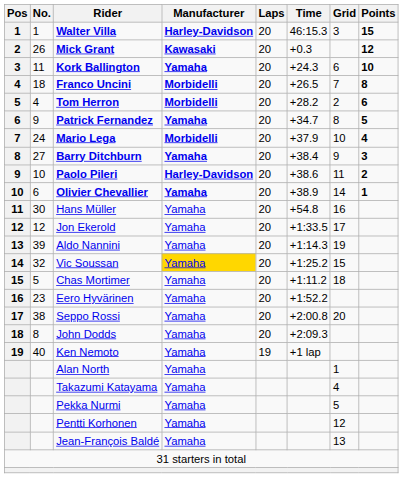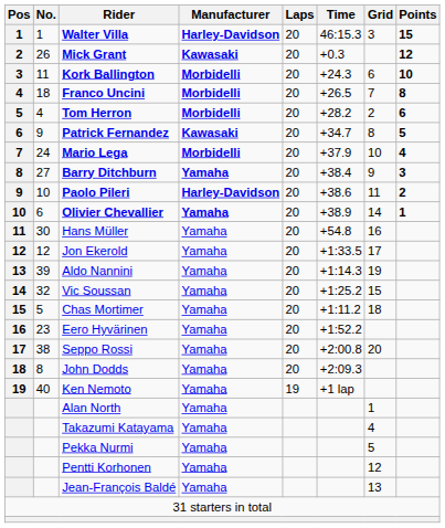Kork Ballington | Manufacturer: Yamaha -> Morbidelli
Patrick Fernandez | Manufacturer: Yamaha -> Kawasaki
Vic Soussan | Manufacturer: gold background -> no background
